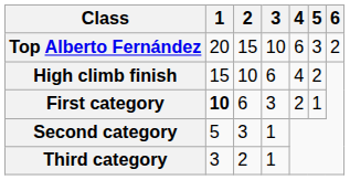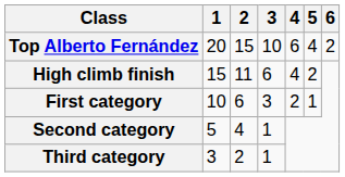Top Alberto Fernández | 5: 3 -> 4
High climb finish | 2: 10 -> 11
First category | 1: bold -> normal
Second category | 2: 3 -> 4
